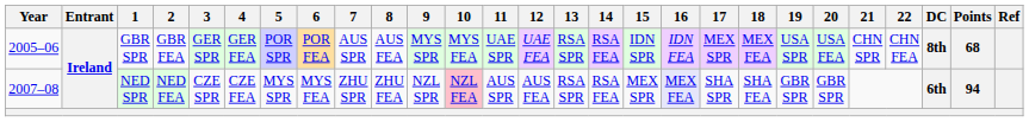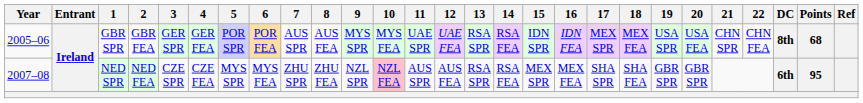NED SPR | 16: lavender background -> no background
NED SPR | Points: 94 -> 95
